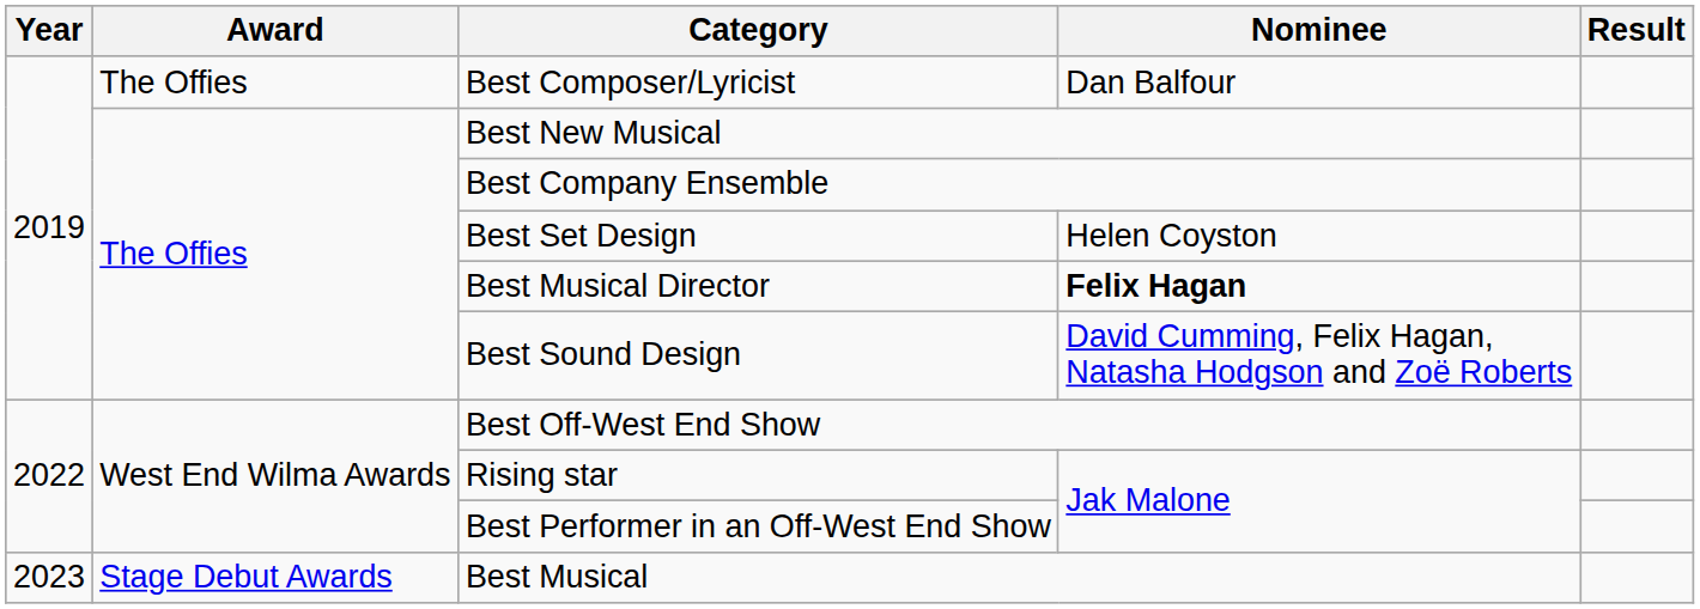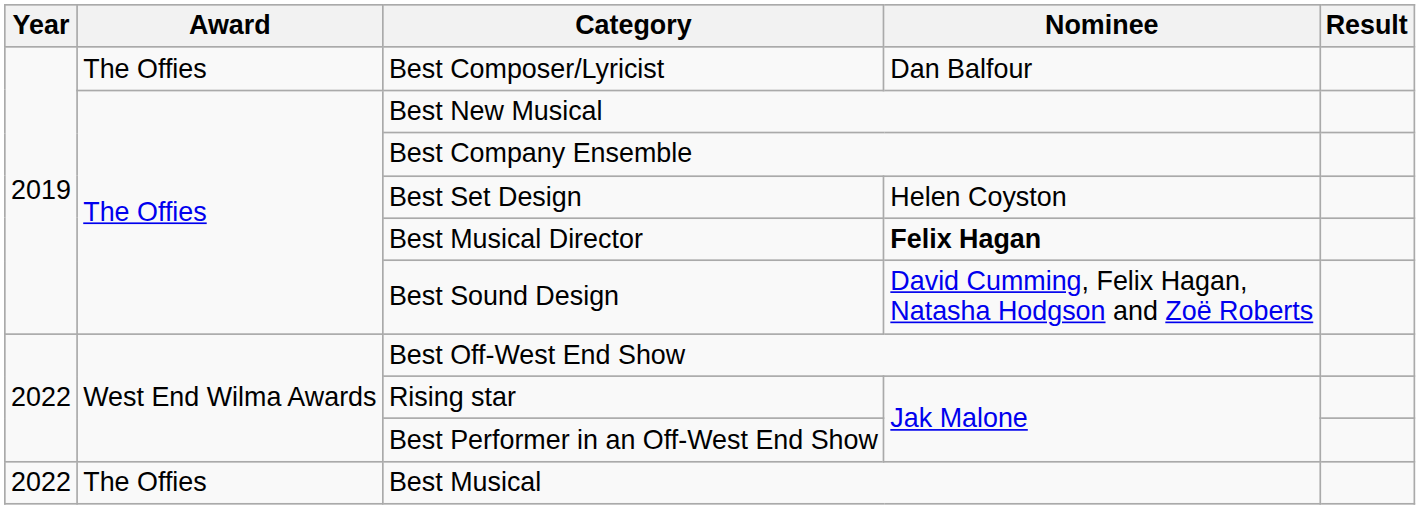Best Musical | Year: 2023 -> 2022
Best Musical | Award: Stage Debut Awards -> The Offies
